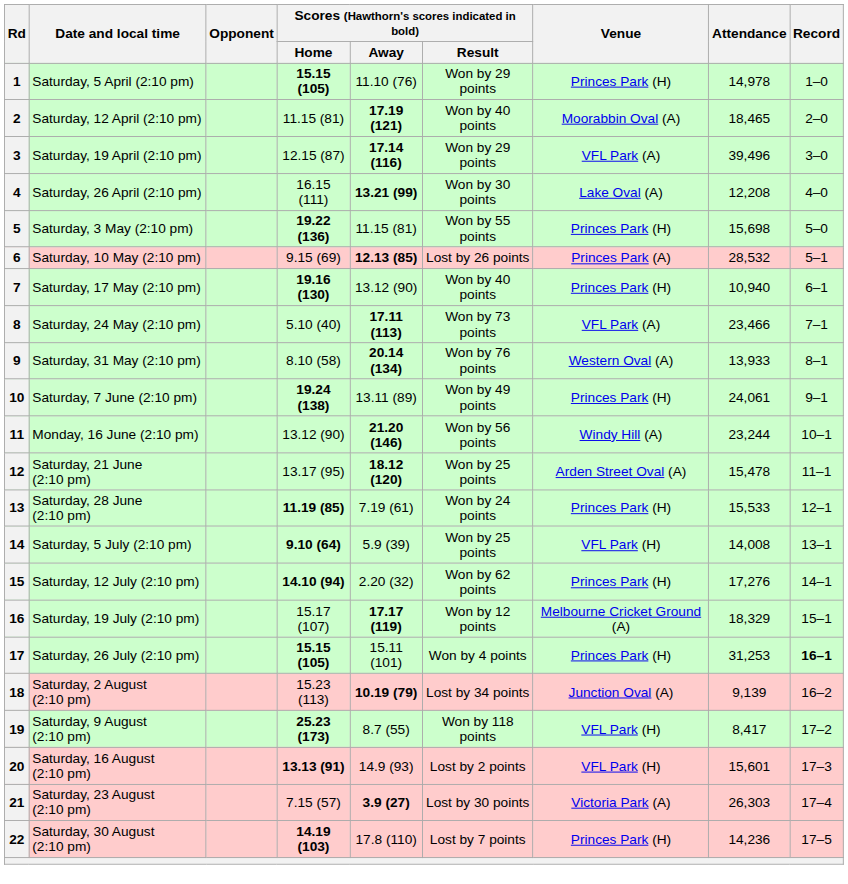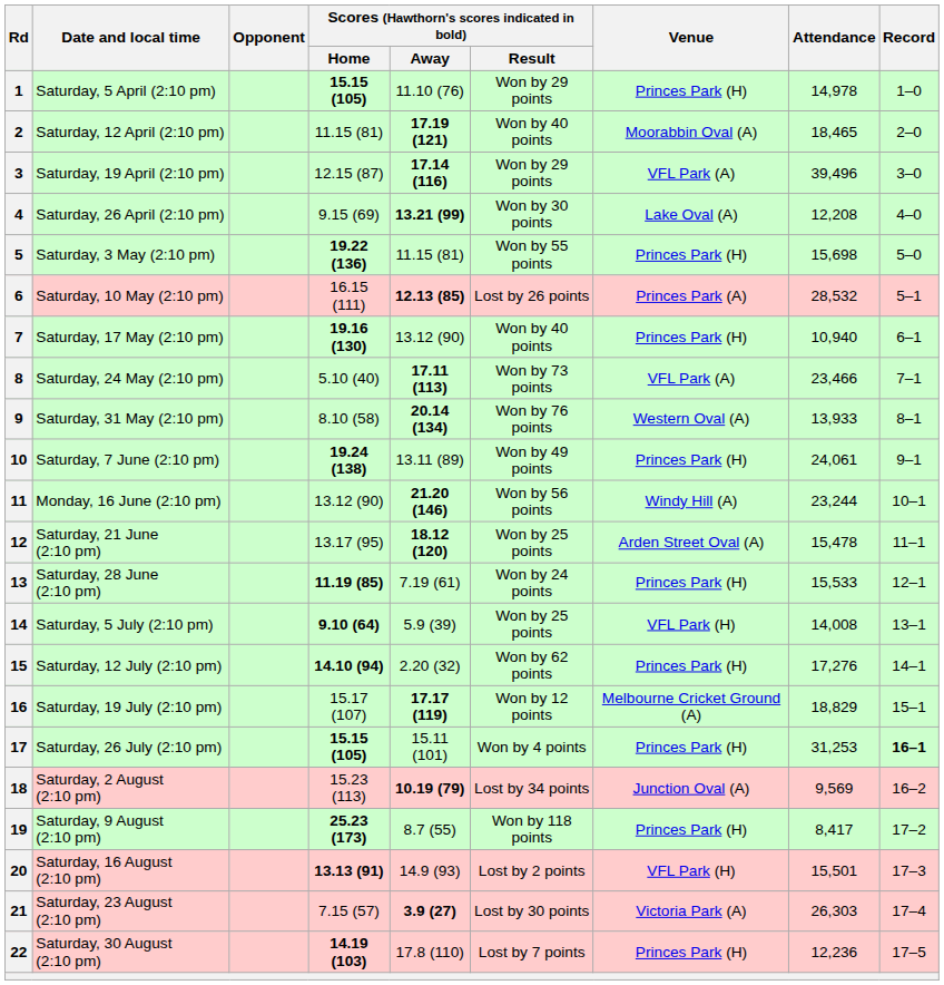4 | Scores (Hawthorn's scores indicated in bold) / Home: 16.15 (111) -> 9.15 (69)
6 | Scores (Hawthorn's scores indicated in bold) / Home: 9.15 (69) -> 16.15 (111)
16 | Attendance: 18,329 -> 18,829
18 | Attendance: 9,139 -> 9,569
19 | Venue: VFL Park (H) -> Princes Park (H)
20 | Attendance: 15,601 -> 15,501
22 | Attendance: 14,236 -> 12,236
